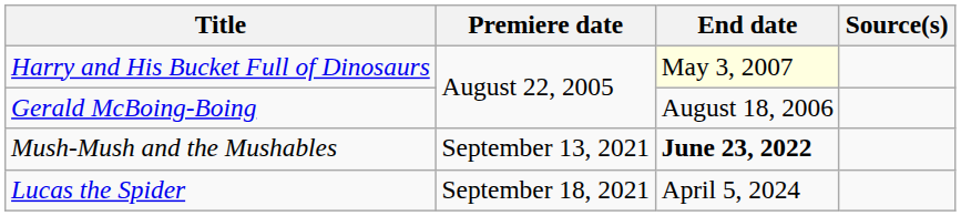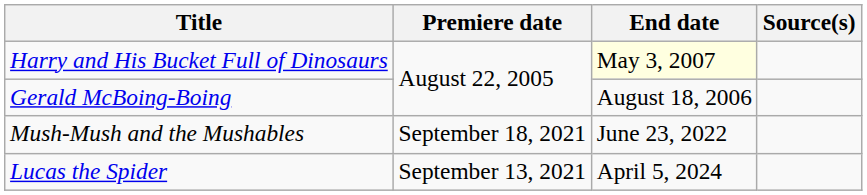Mush-Mush and the Mushables | Premiere date: September 13, 2021 -> September 18, 2021
Mush-Mush and the Mushables | End date: bold -> normal
Lucas the Spider | Premiere date: September 18, 2021 -> September 13, 2021
